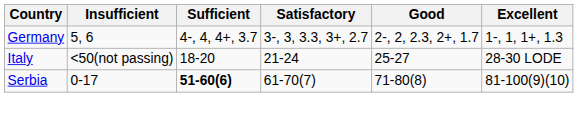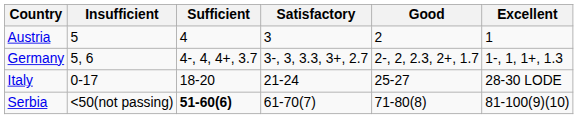+ row: Austria | 5 | 4 | 3 | 2 | 1
Italy | Insufficient: <50(not passing) -> 0-17
Serbia | Insufficient: 0-17 -> <50(not passing)
